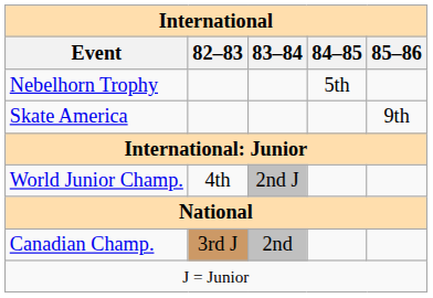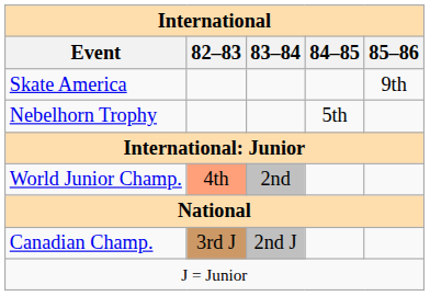rows swapped: Skate America <-> Nebelhorn Trophy
World Junior Champ. | 82–83: no background -> lightsalmon background
World Junior Champ. | 83–84: 2nd J -> 2nd
Canadian Champ. | 83–84: 2nd -> 2nd J
